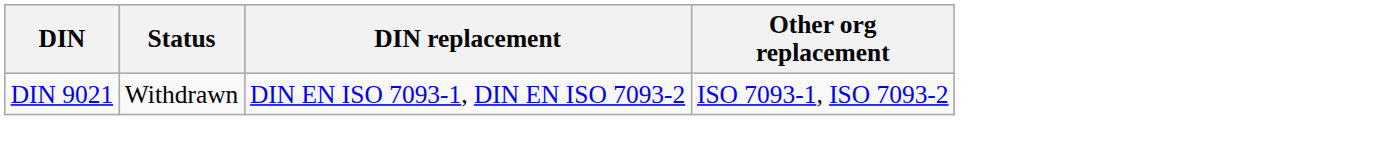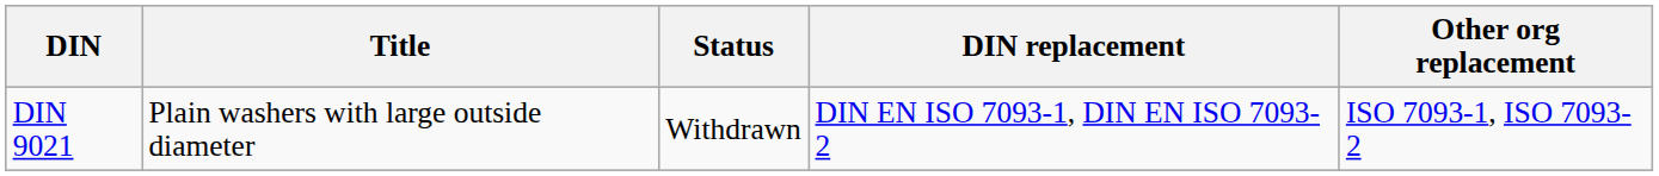+ column: Title | Plain washers with large outside diameter
